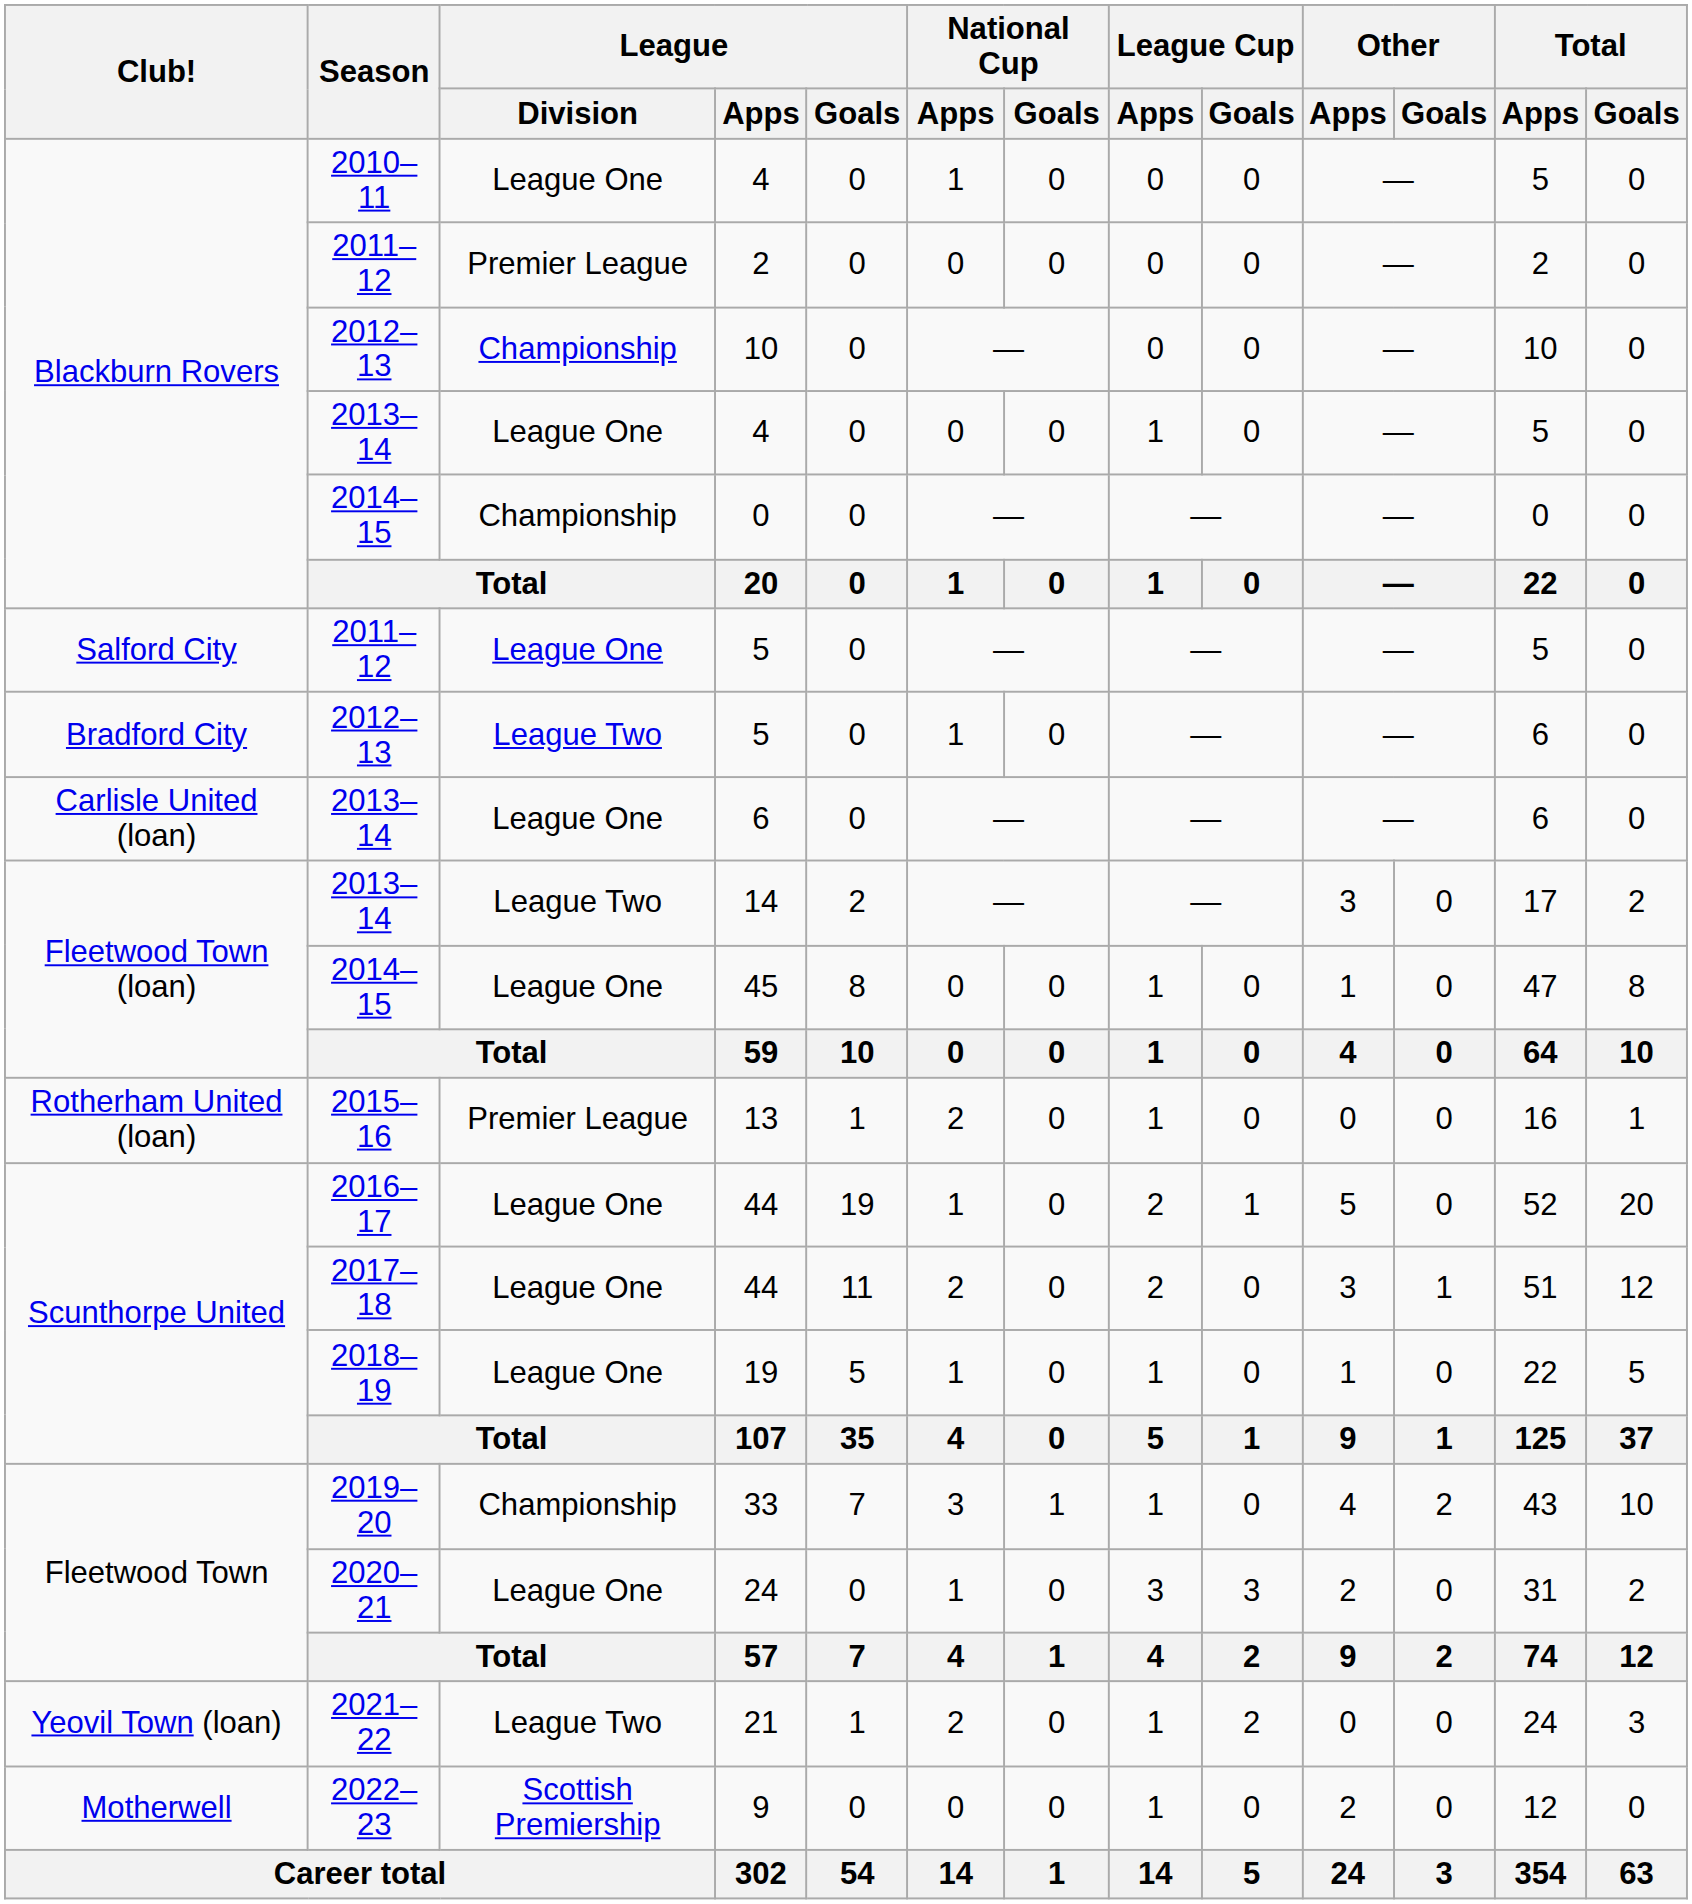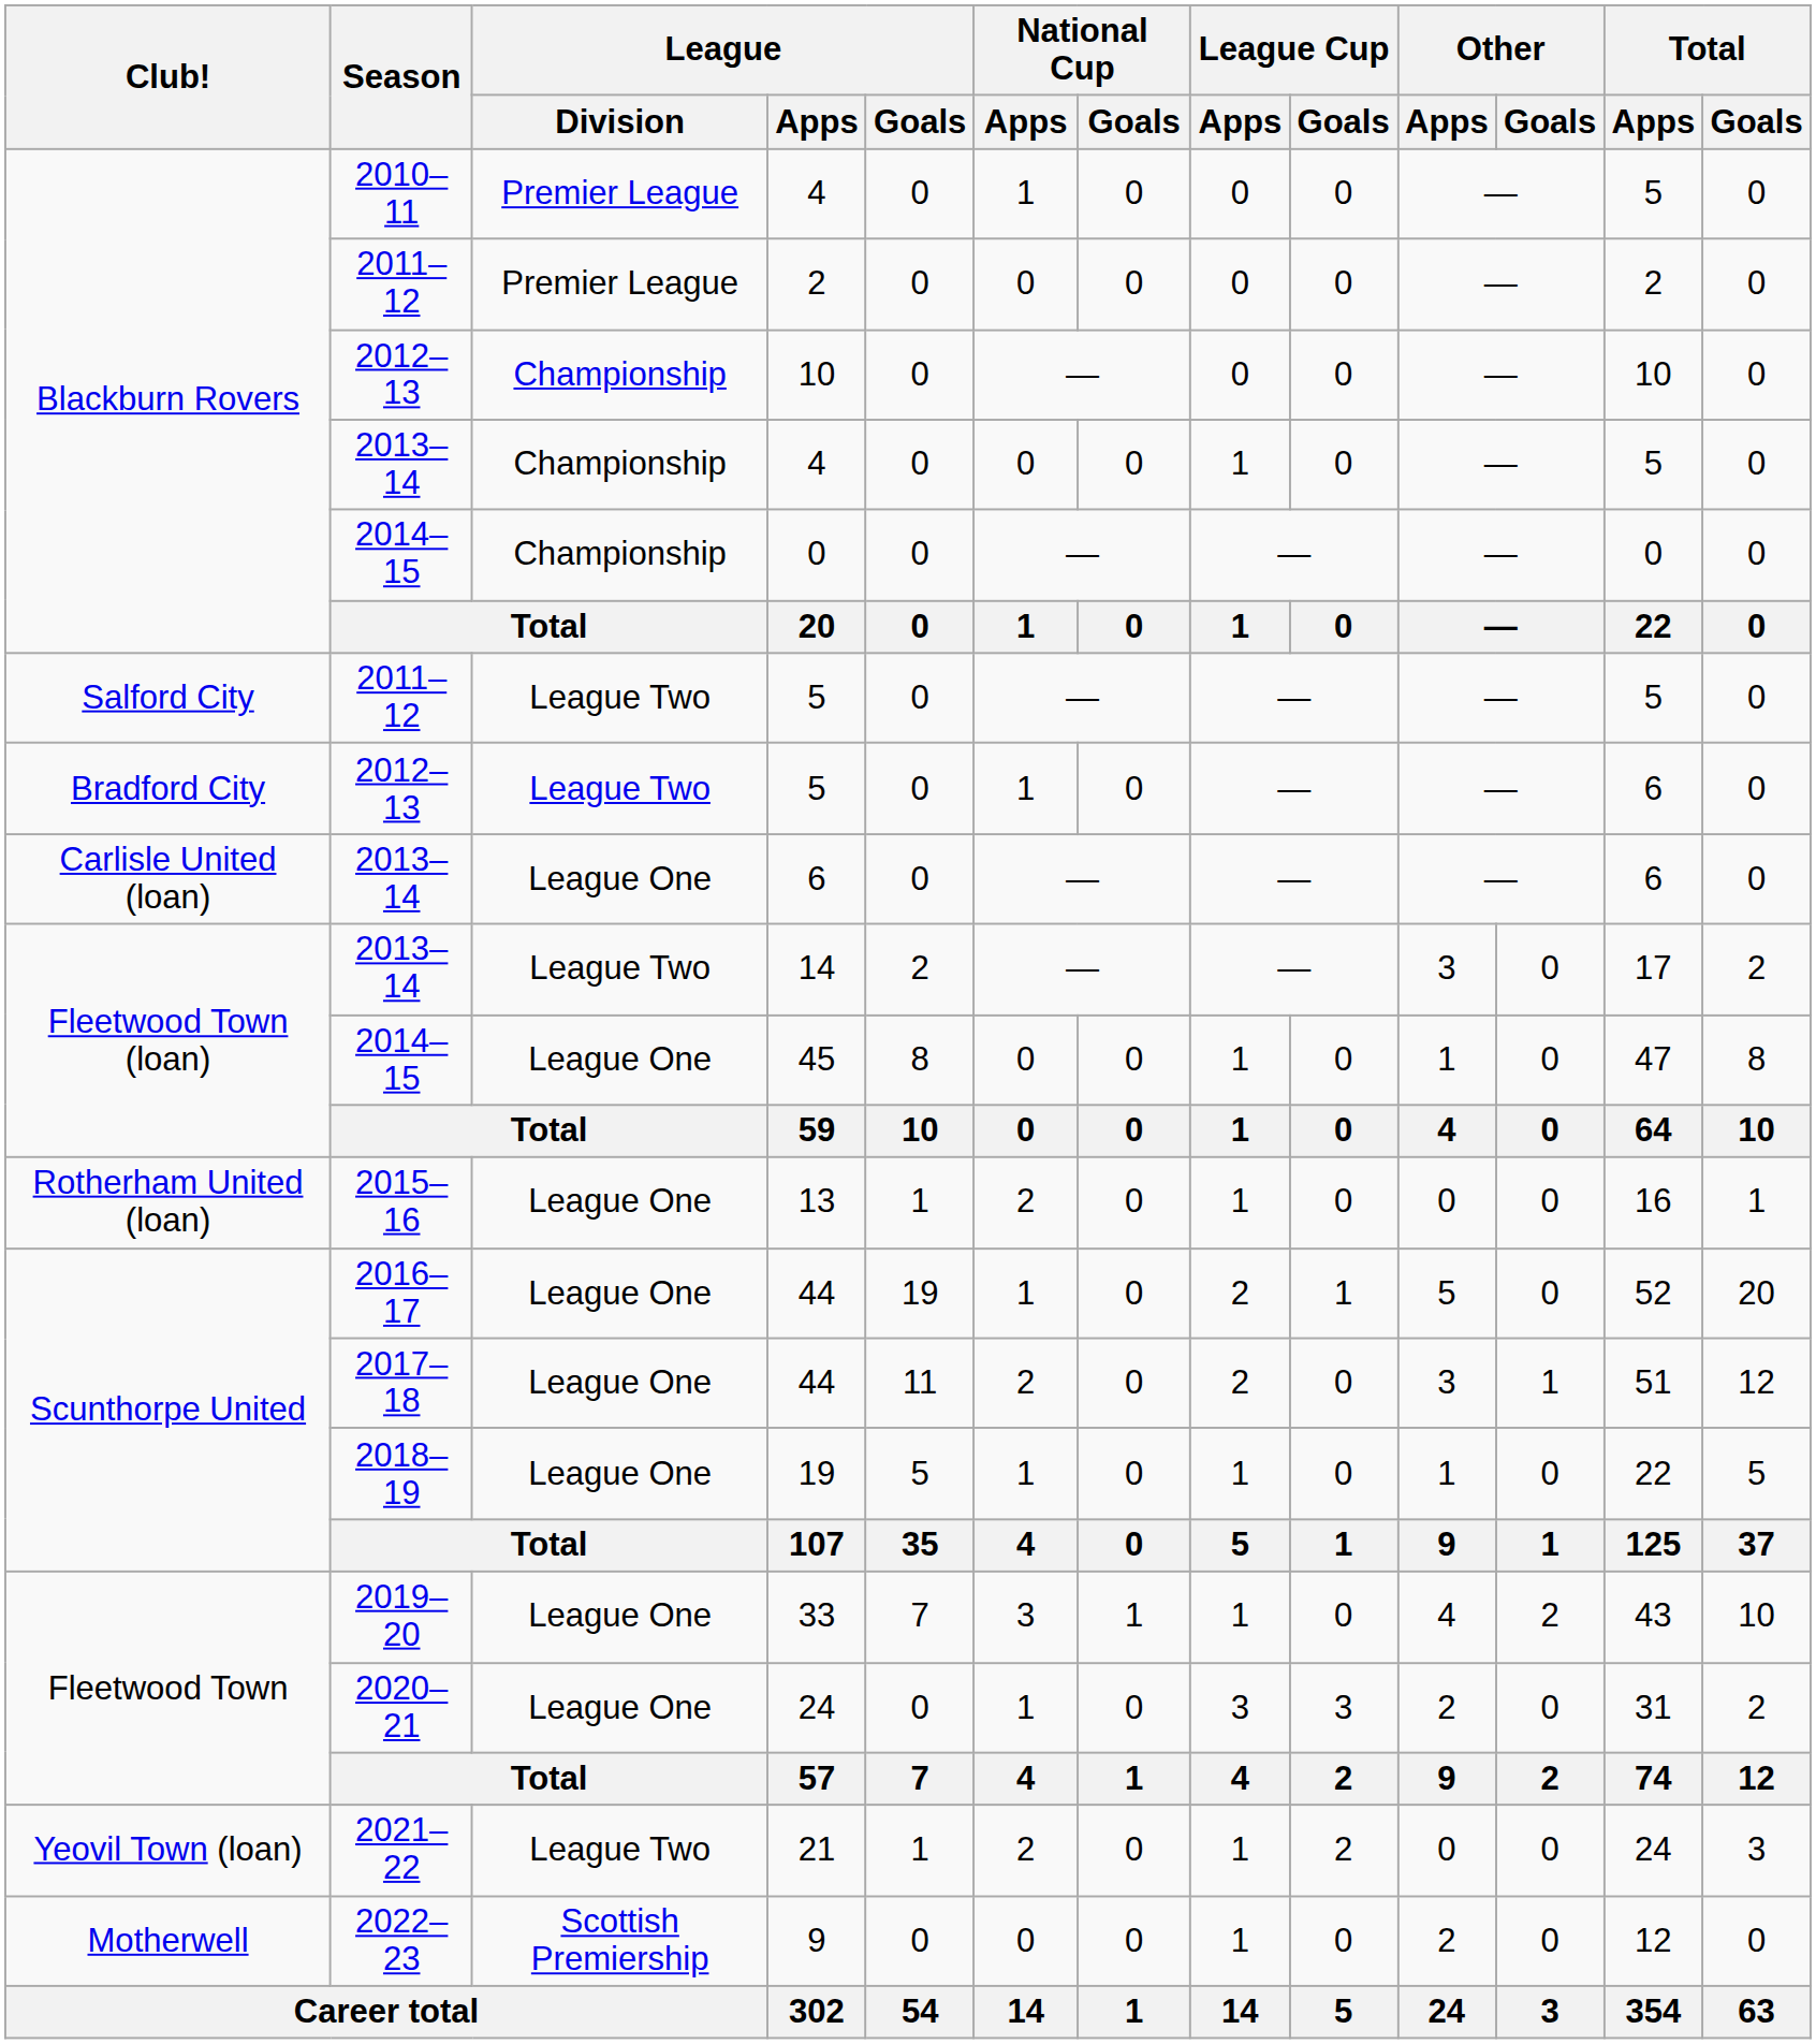2010–11 / 4 | League / Division: League One -> Premier League
2013–14 / 4 | League / Division: League One -> Championship
2011–12 / 5 | League / Division: League One -> League Two
13 | League / Division: Premier League -> League One
33 | League / Division: Championship -> League One
